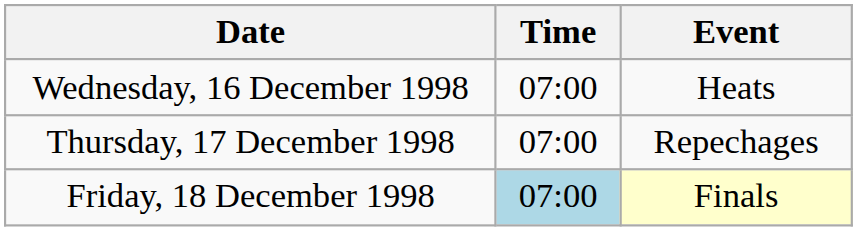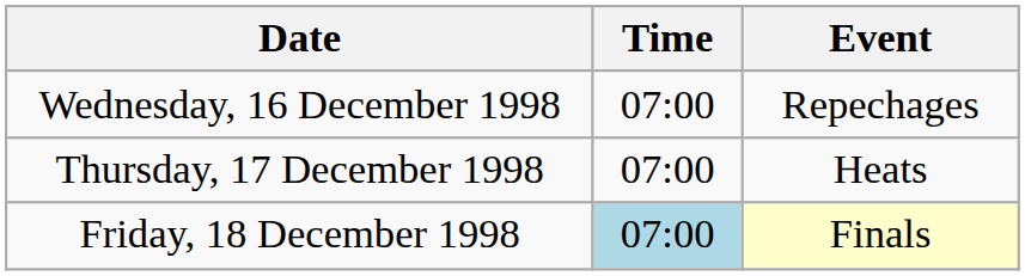Wednesday, 16 December 1998 | Event: Heats -> Repechages
Thursday, 17 December 1998 | Event: Repechages -> Heats
